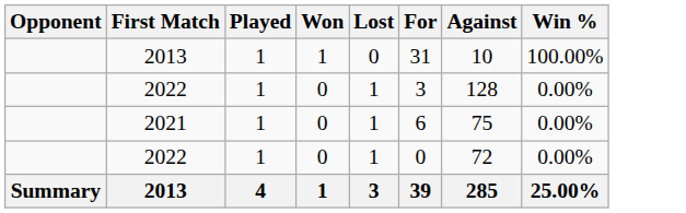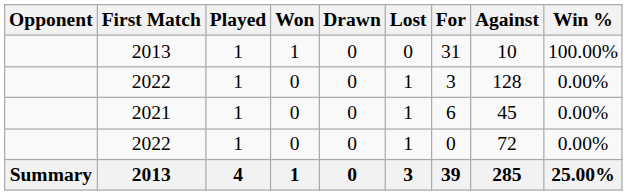+ column: Drawn | 0 | 0 | 0 | 0 | 0
2021 | Against: 75 -> 45
